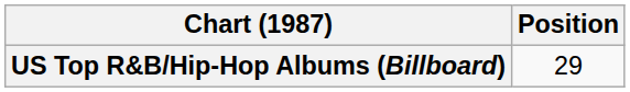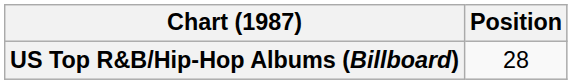US Top R&B/Hip-Hop Albums (Billboard) | Position: 29 -> 28
